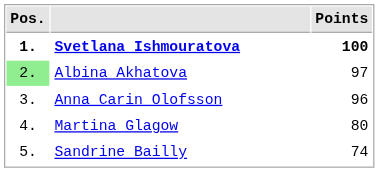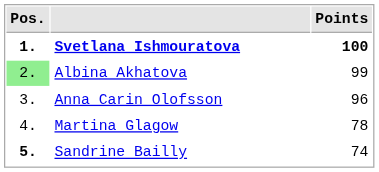Albina Akhatova | Points: 97 -> 99
Martina Glagow | Points: 80 -> 78
Sandrine Bailly | Pos.: normal -> bold
